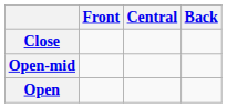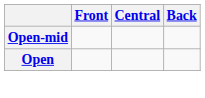- row: Close
